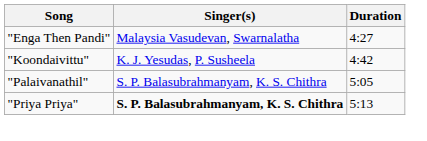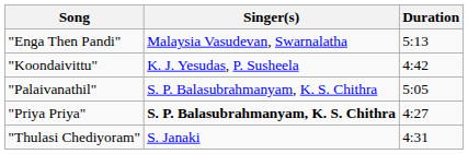"Enga Then Pandi" | Duration: 4:27 -> 5:13
"Priya Priya" | Duration: 5:13 -> 4:27
+ row: "Thulasi Chediyoram" | S. Janaki | 4:31
